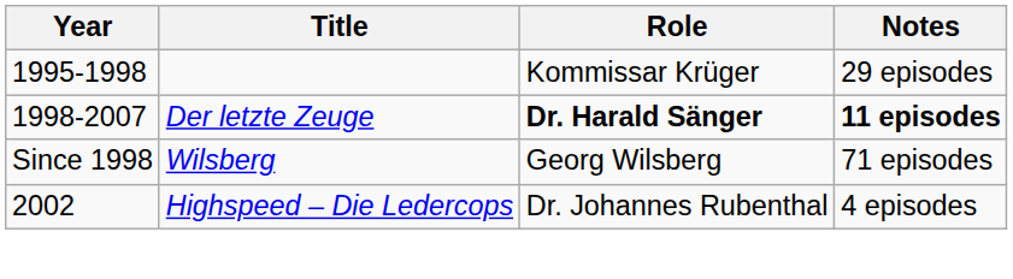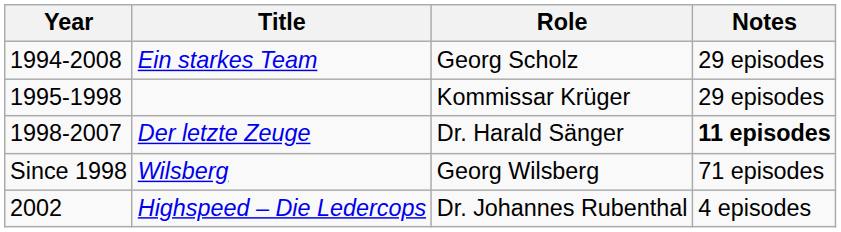+ row: 1994-2008 | Ein starkes Team | Georg Scholz | 29 episodes
Der letzte Zeuge | Role: bold -> normal
